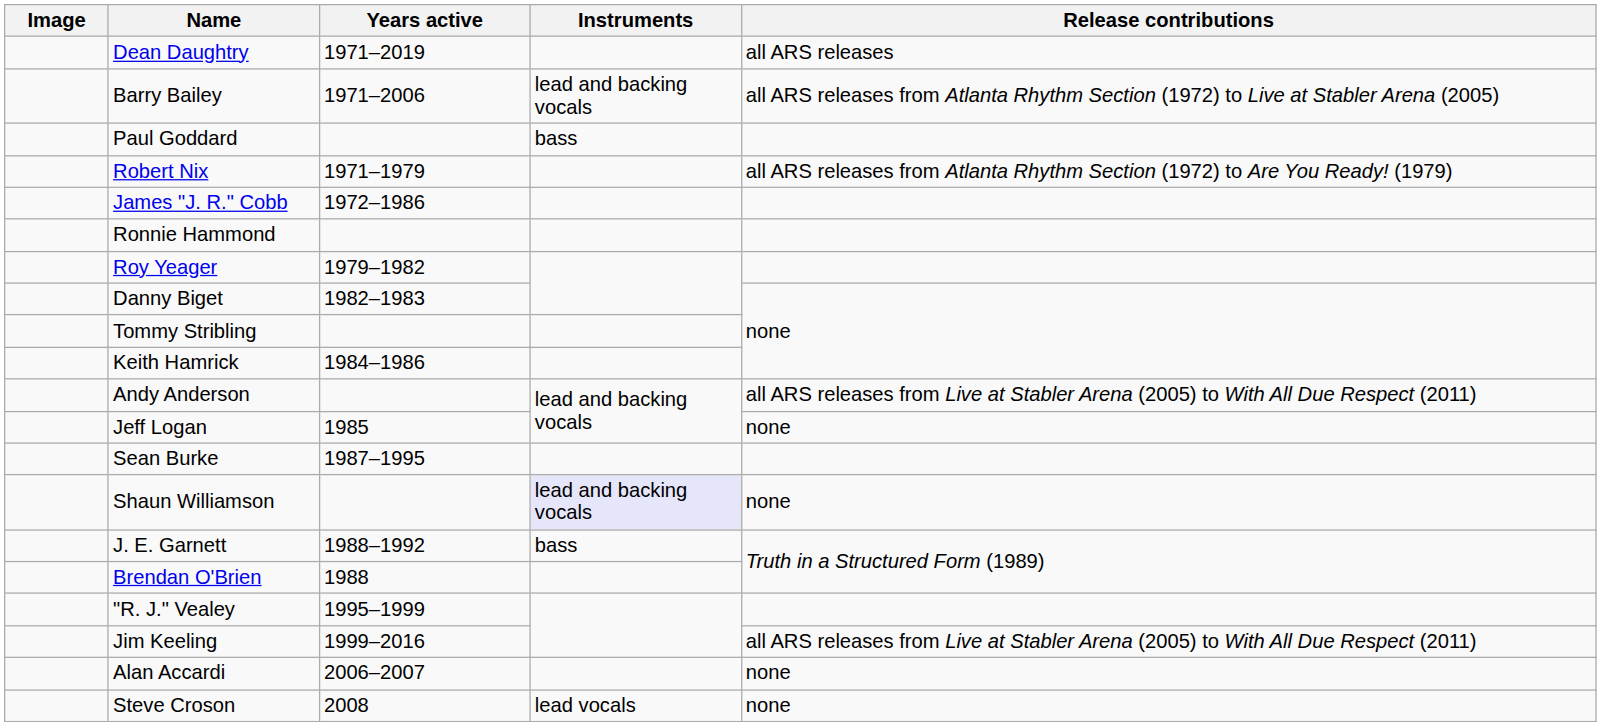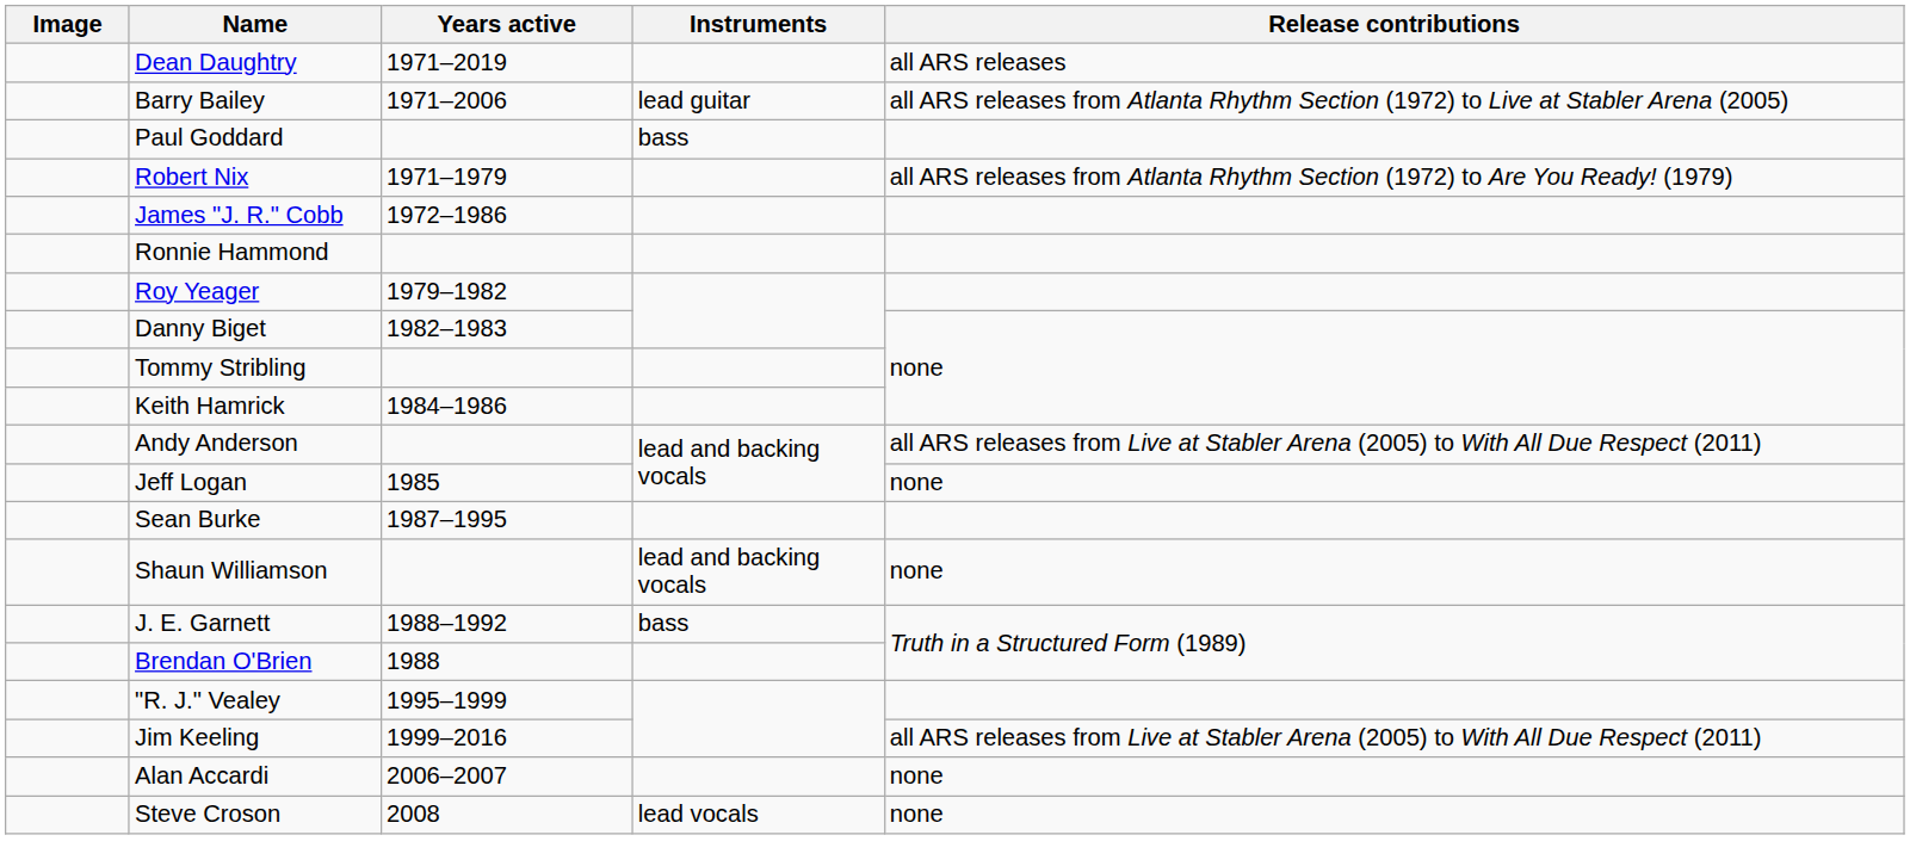Barry Bailey | Instruments: lead and backing vocals -> lead guitar
Shaun Williamson | Instruments: lavender background -> no background
